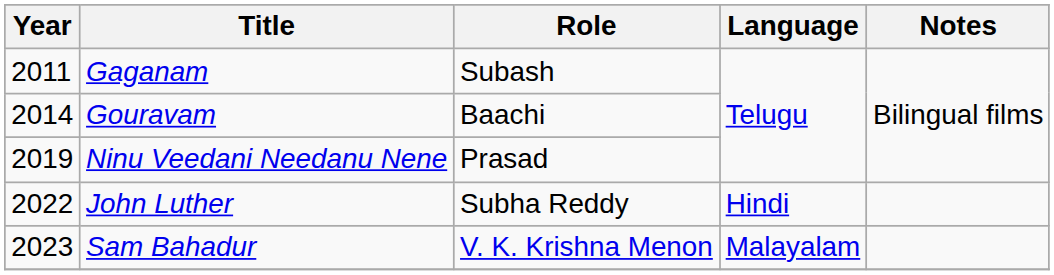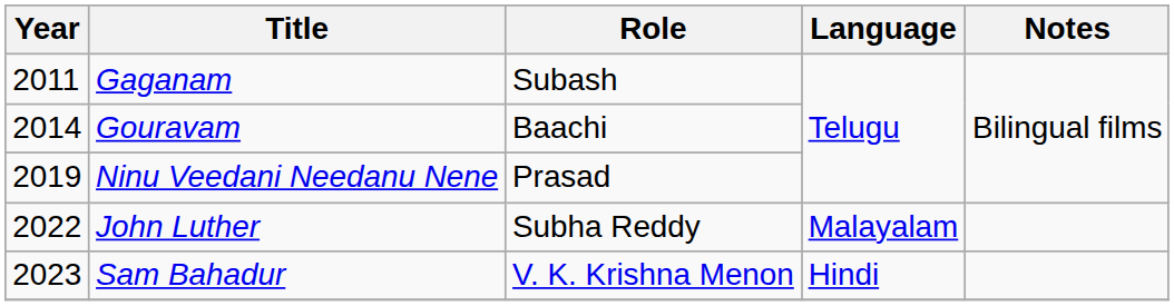John Luther | Language: Hindi -> Malayalam
Sam Bahadur | Language: Malayalam -> Hindi
